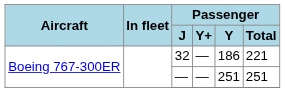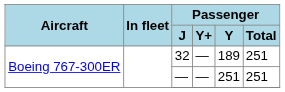32 | Passenger / Y: 186 -> 189
32 | Passenger / Total: 221 -> 251
